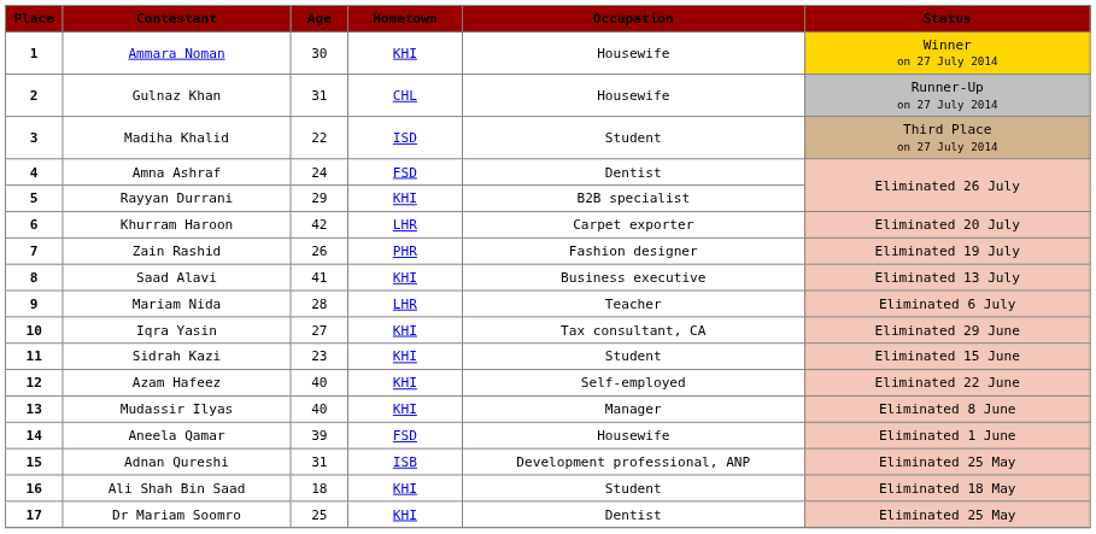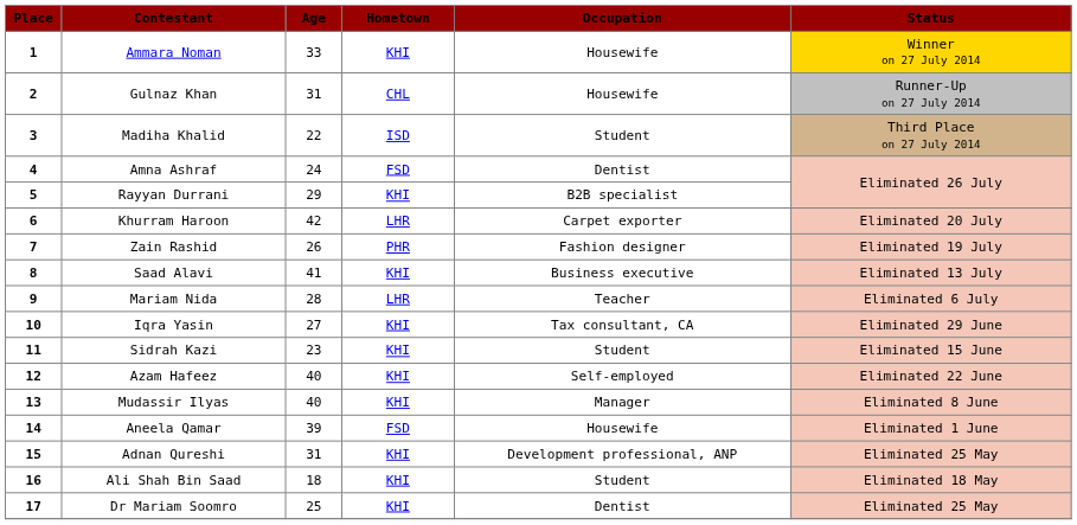Ammara Noman | Age: 30 -> 33
Adnan Qureshi | Hometown: ISB -> KHI
